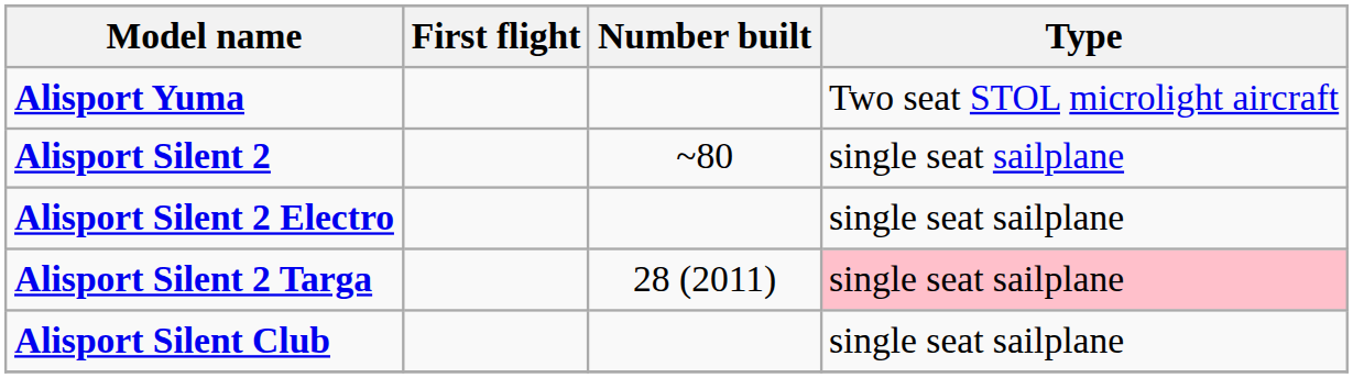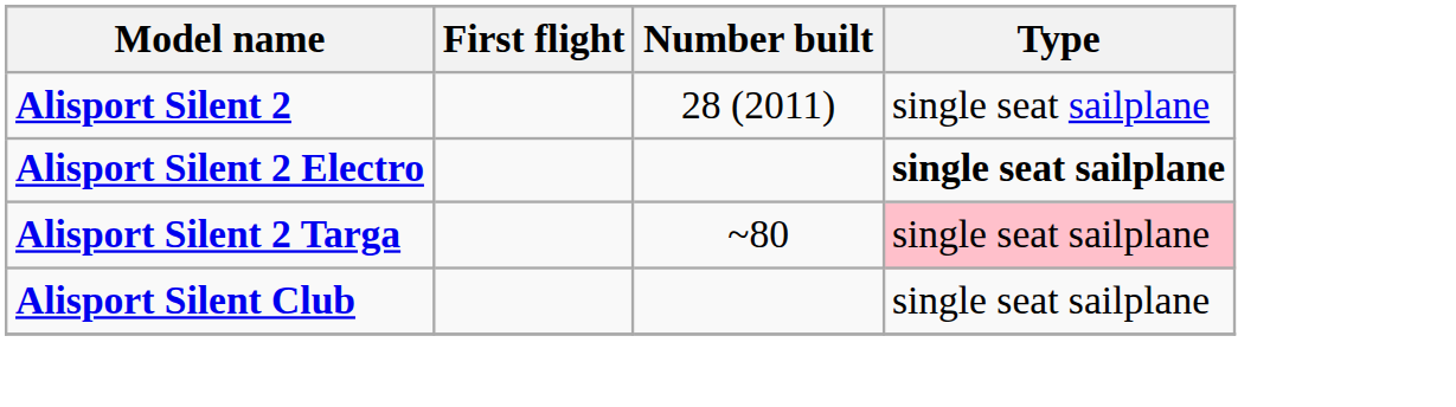- row: Alisport Yuma | Two seat STOL microlight aircraft
Alisport Silent 2 | Number built: ~80 -> 28 (2011)
Alisport Silent 2 Electro | Type: normal -> bold
Alisport Silent 2 Targa | Number built: 28 (2011) -> ~80
